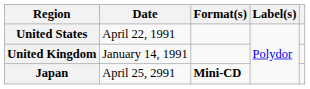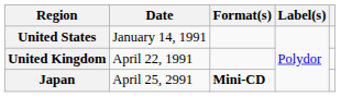United States | Date: April 22, 1991 -> January 14, 1991
United Kingdom | Date: January 14, 1991 -> April 22, 1991
